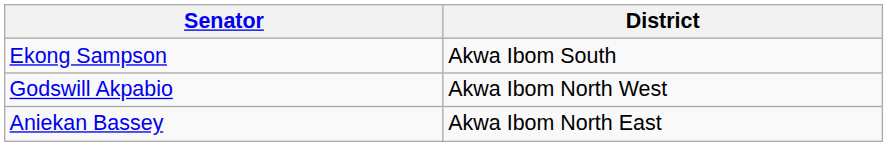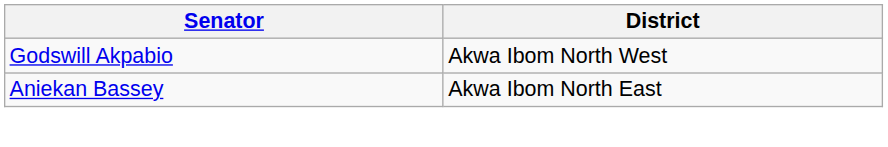- row: Ekong Sampson | Akwa Ibom South
